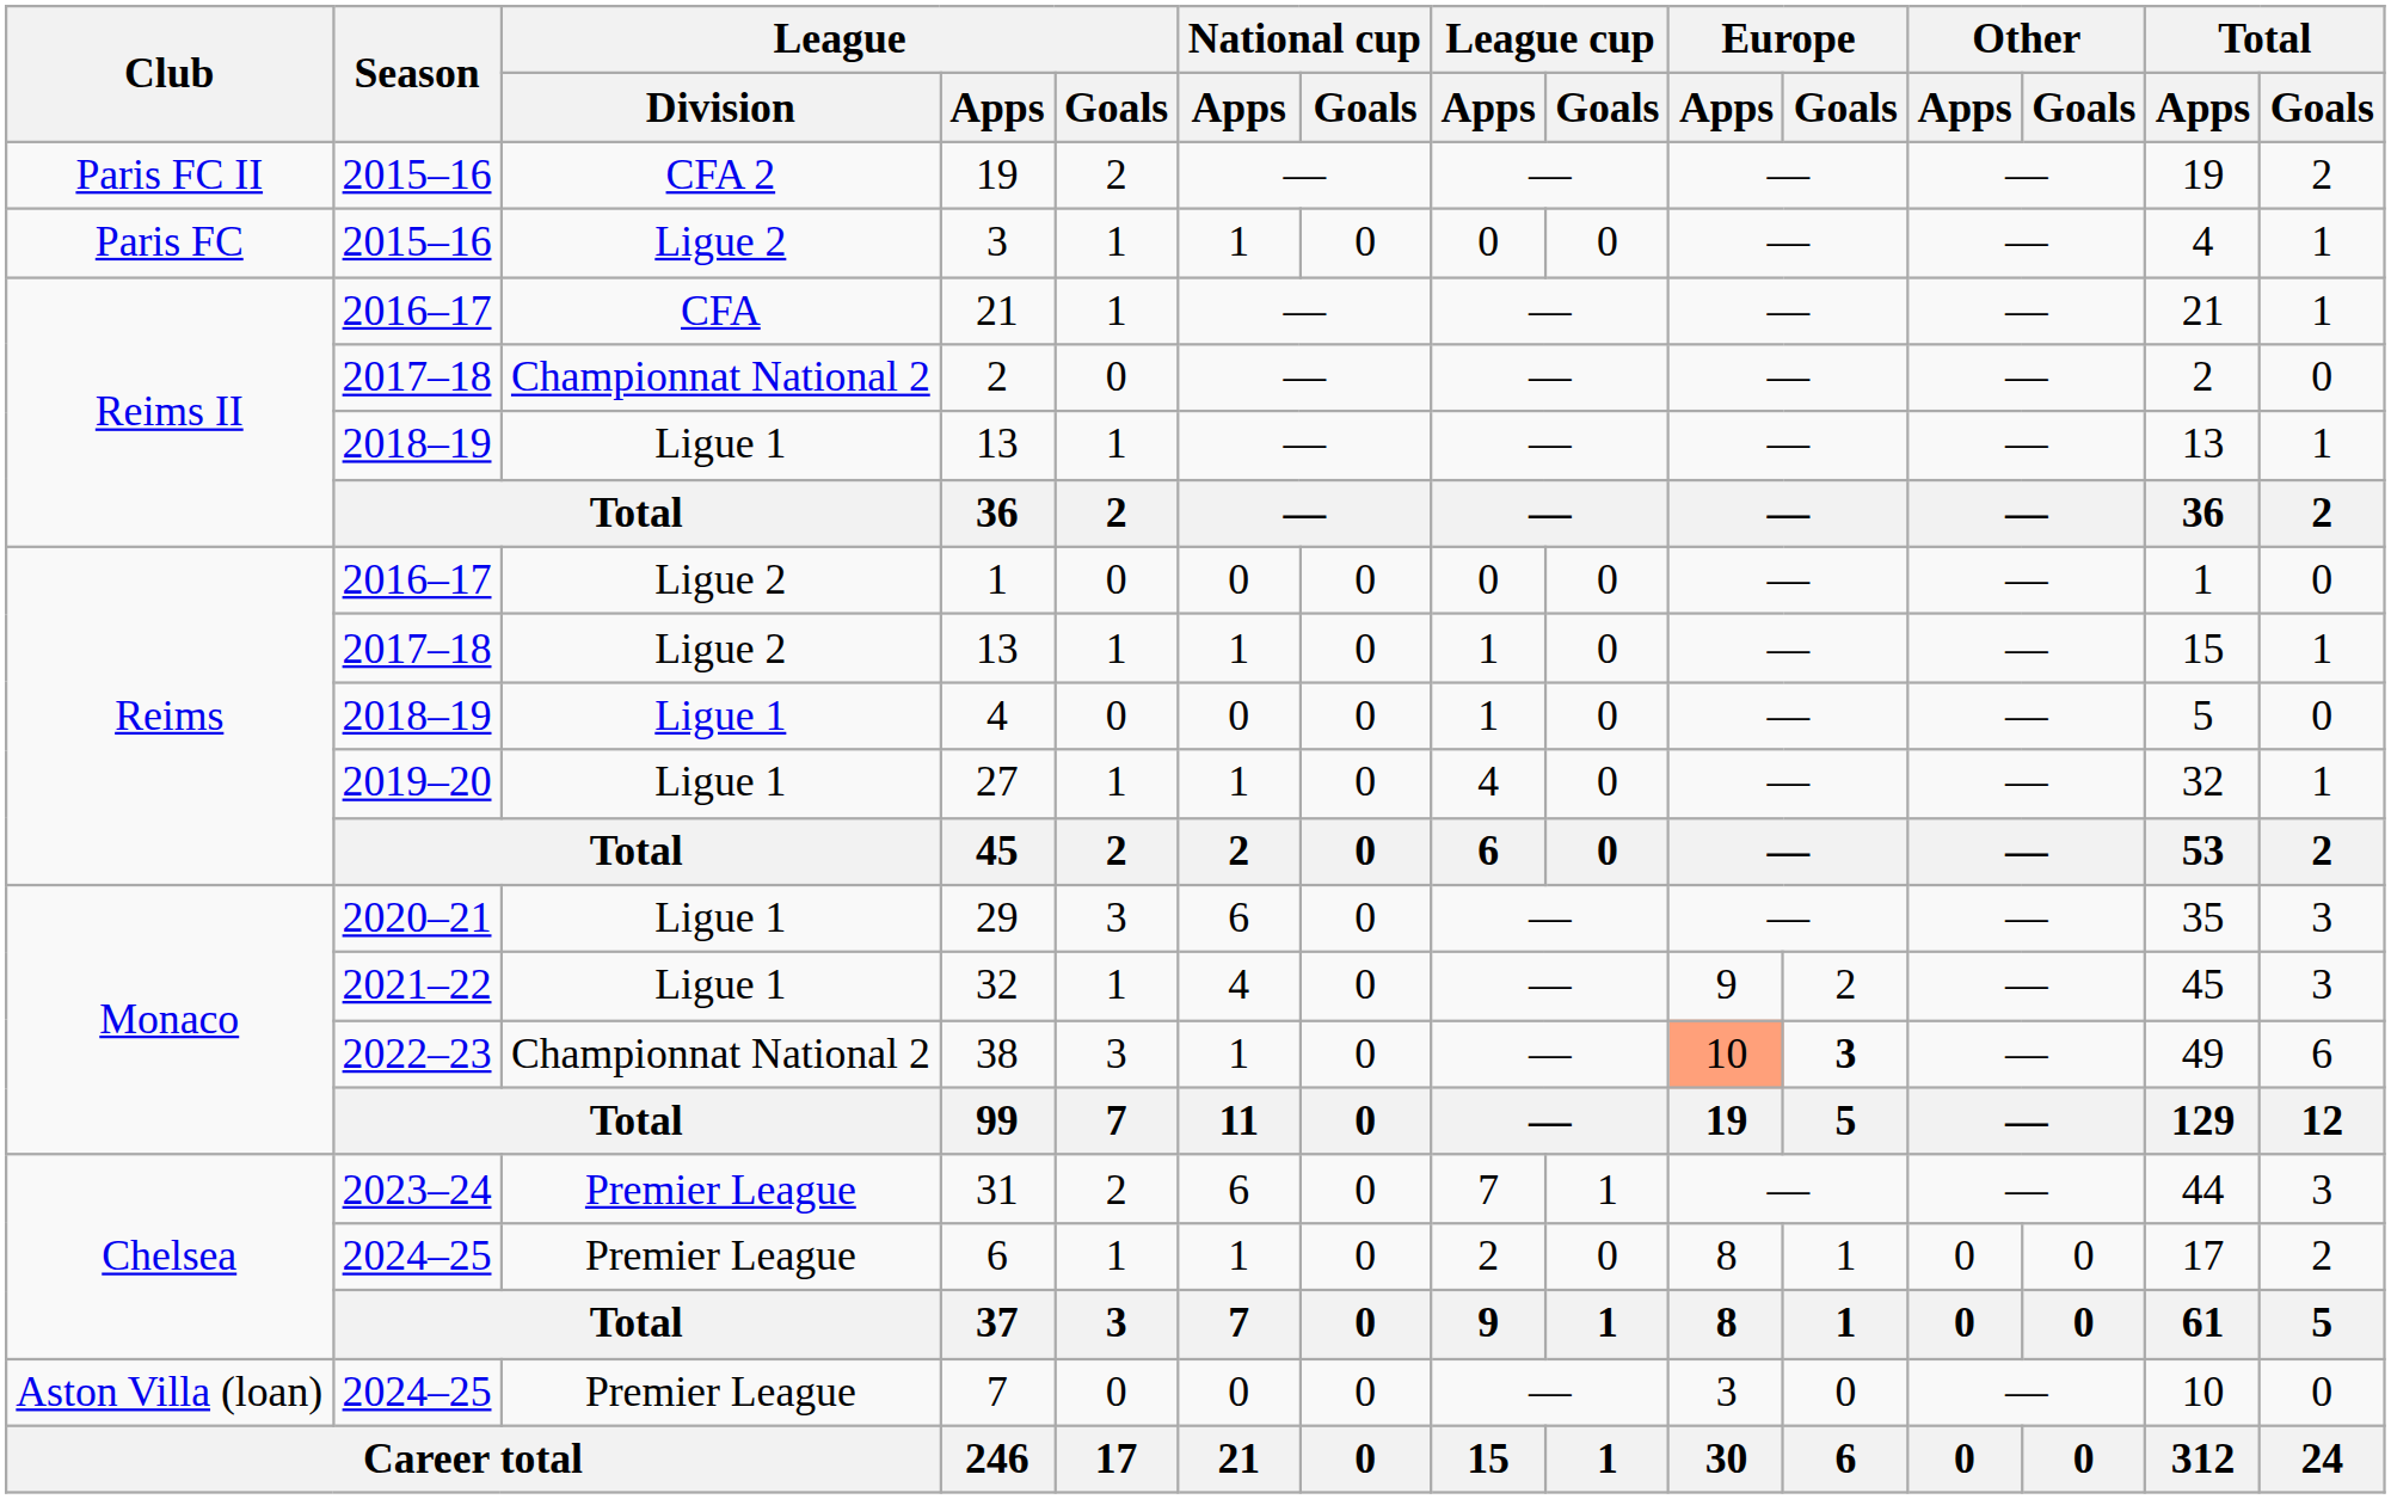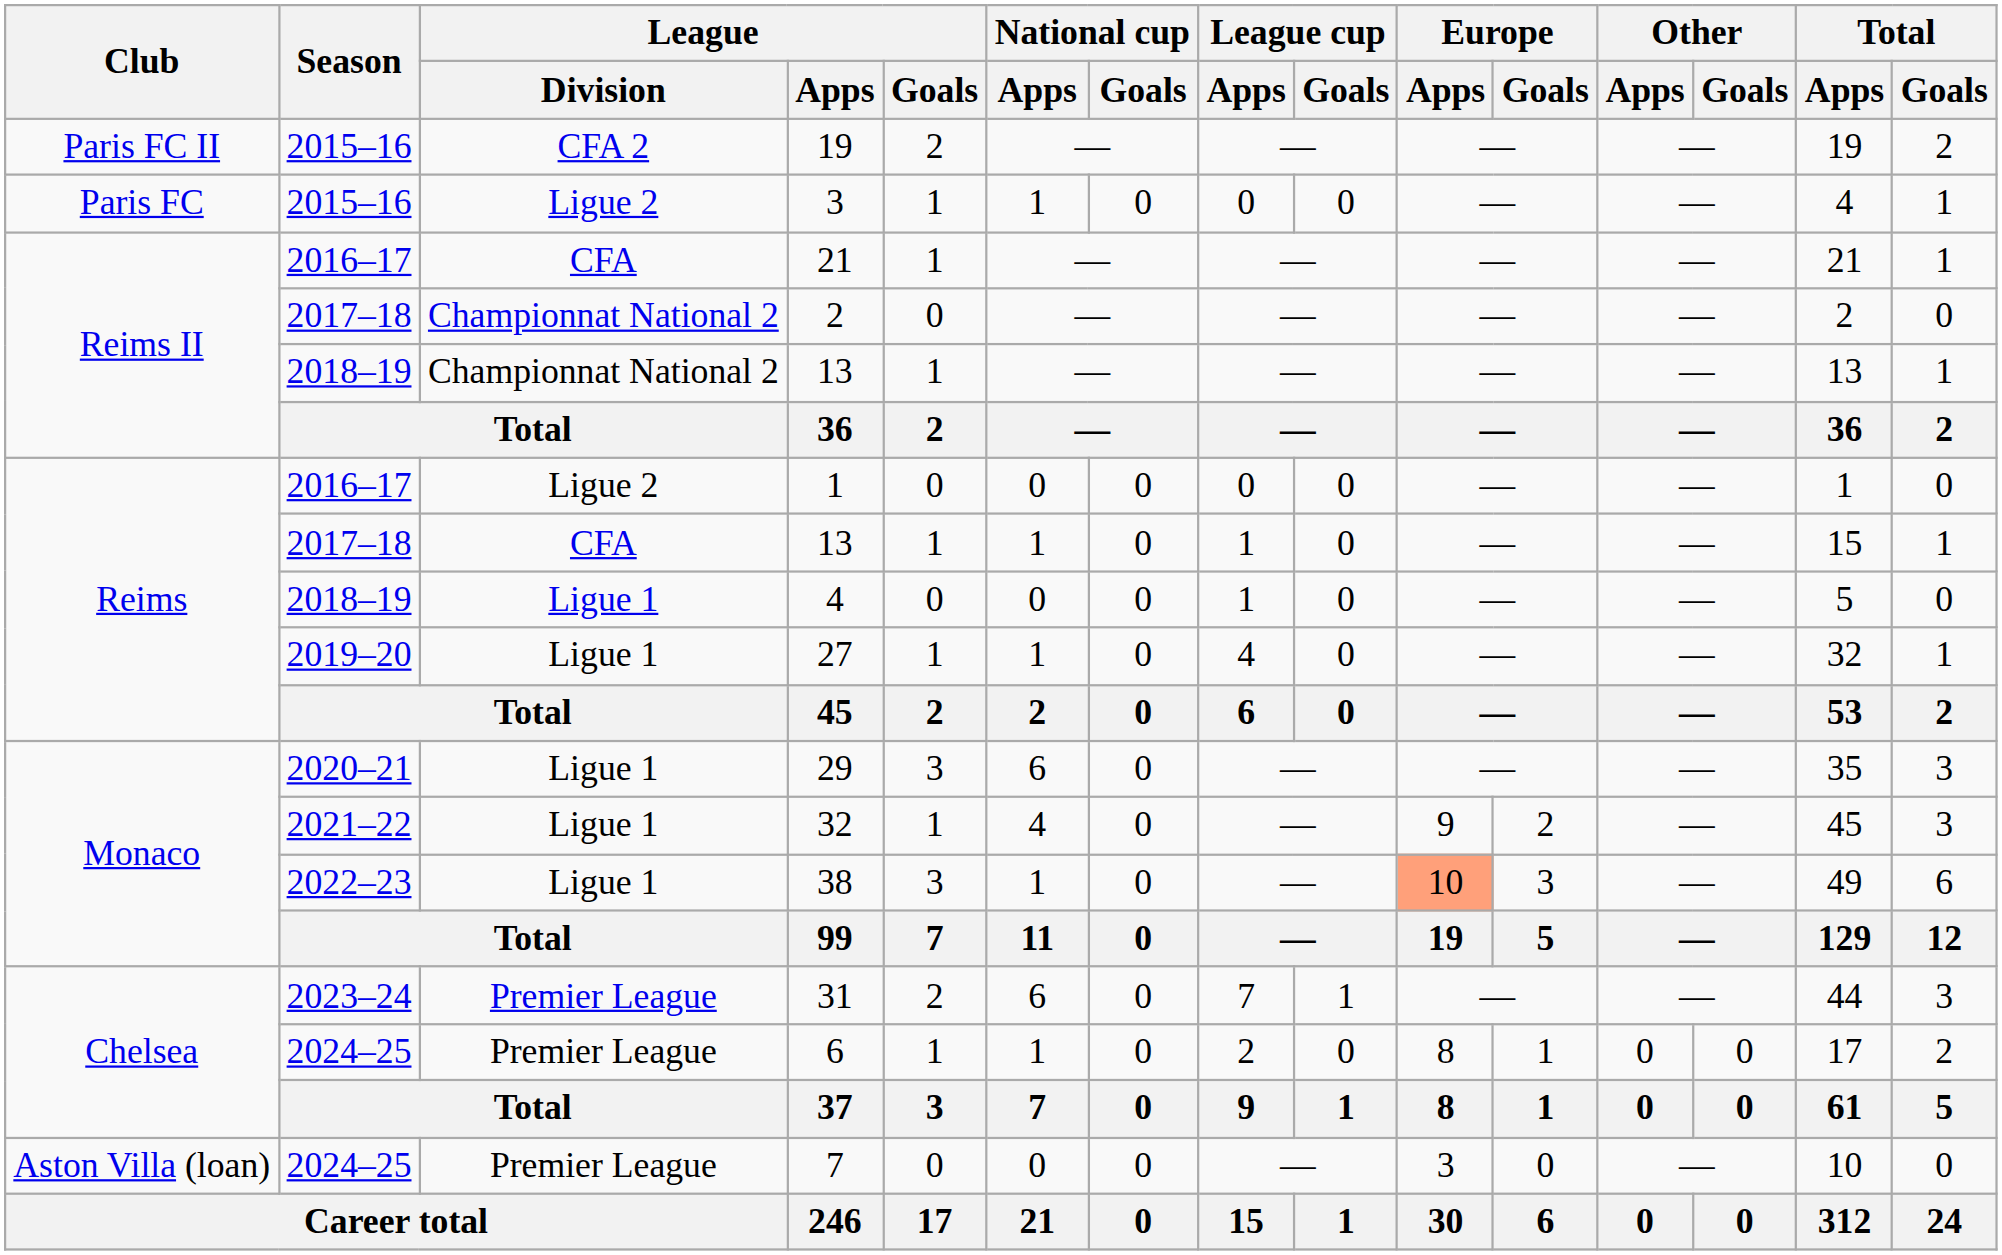2018–19 / 13 | League / Division: Ligue 1 -> Championnat National 2
2017–18 / 13 | League / Division: Ligue 2 -> CFA
38 | League / Division: Championnat National 2 -> Ligue 1
38 | Europe / Goals: bold -> normal
